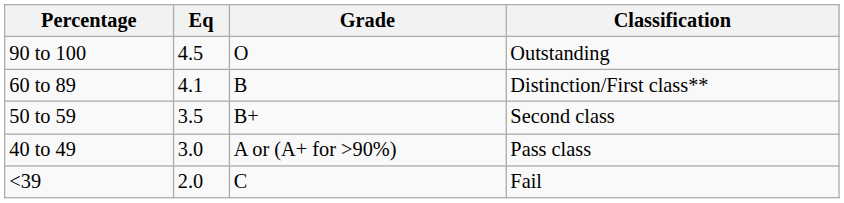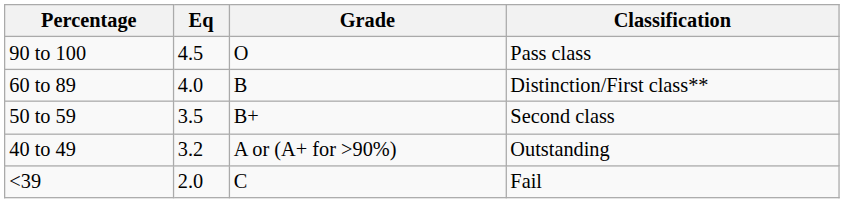90 to 100 | Classification: Outstanding -> Pass class
60 to 89 | Eq: 4.1 -> 4.0
40 to 49 | Eq: 3.0 -> 3.2
40 to 49 | Classification: Pass class -> Outstanding
